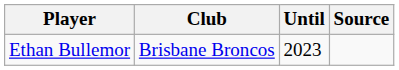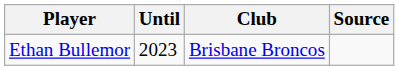columns swapped: Club <-> Until
